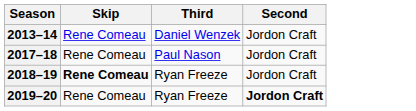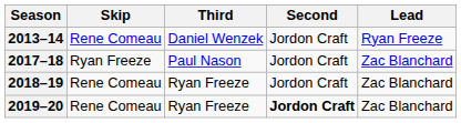+ column: Lead | Ryan Freeze | Zac Blanchard | Zac Blanchard | Zac Blanchard
2017–18 | Skip: Rene Comeau -> Ryan Freeze
2018–19 | Skip: bold -> normal
